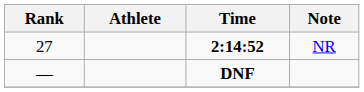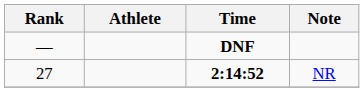rows swapped: 2:14:52 <-> DNF
